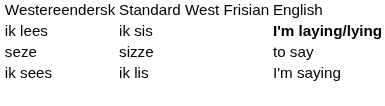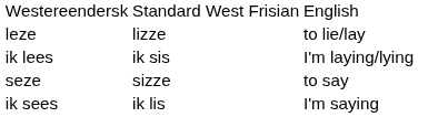+ row: leze | lizze | to lie/lay
ik lees | column 3: bold -> normal
